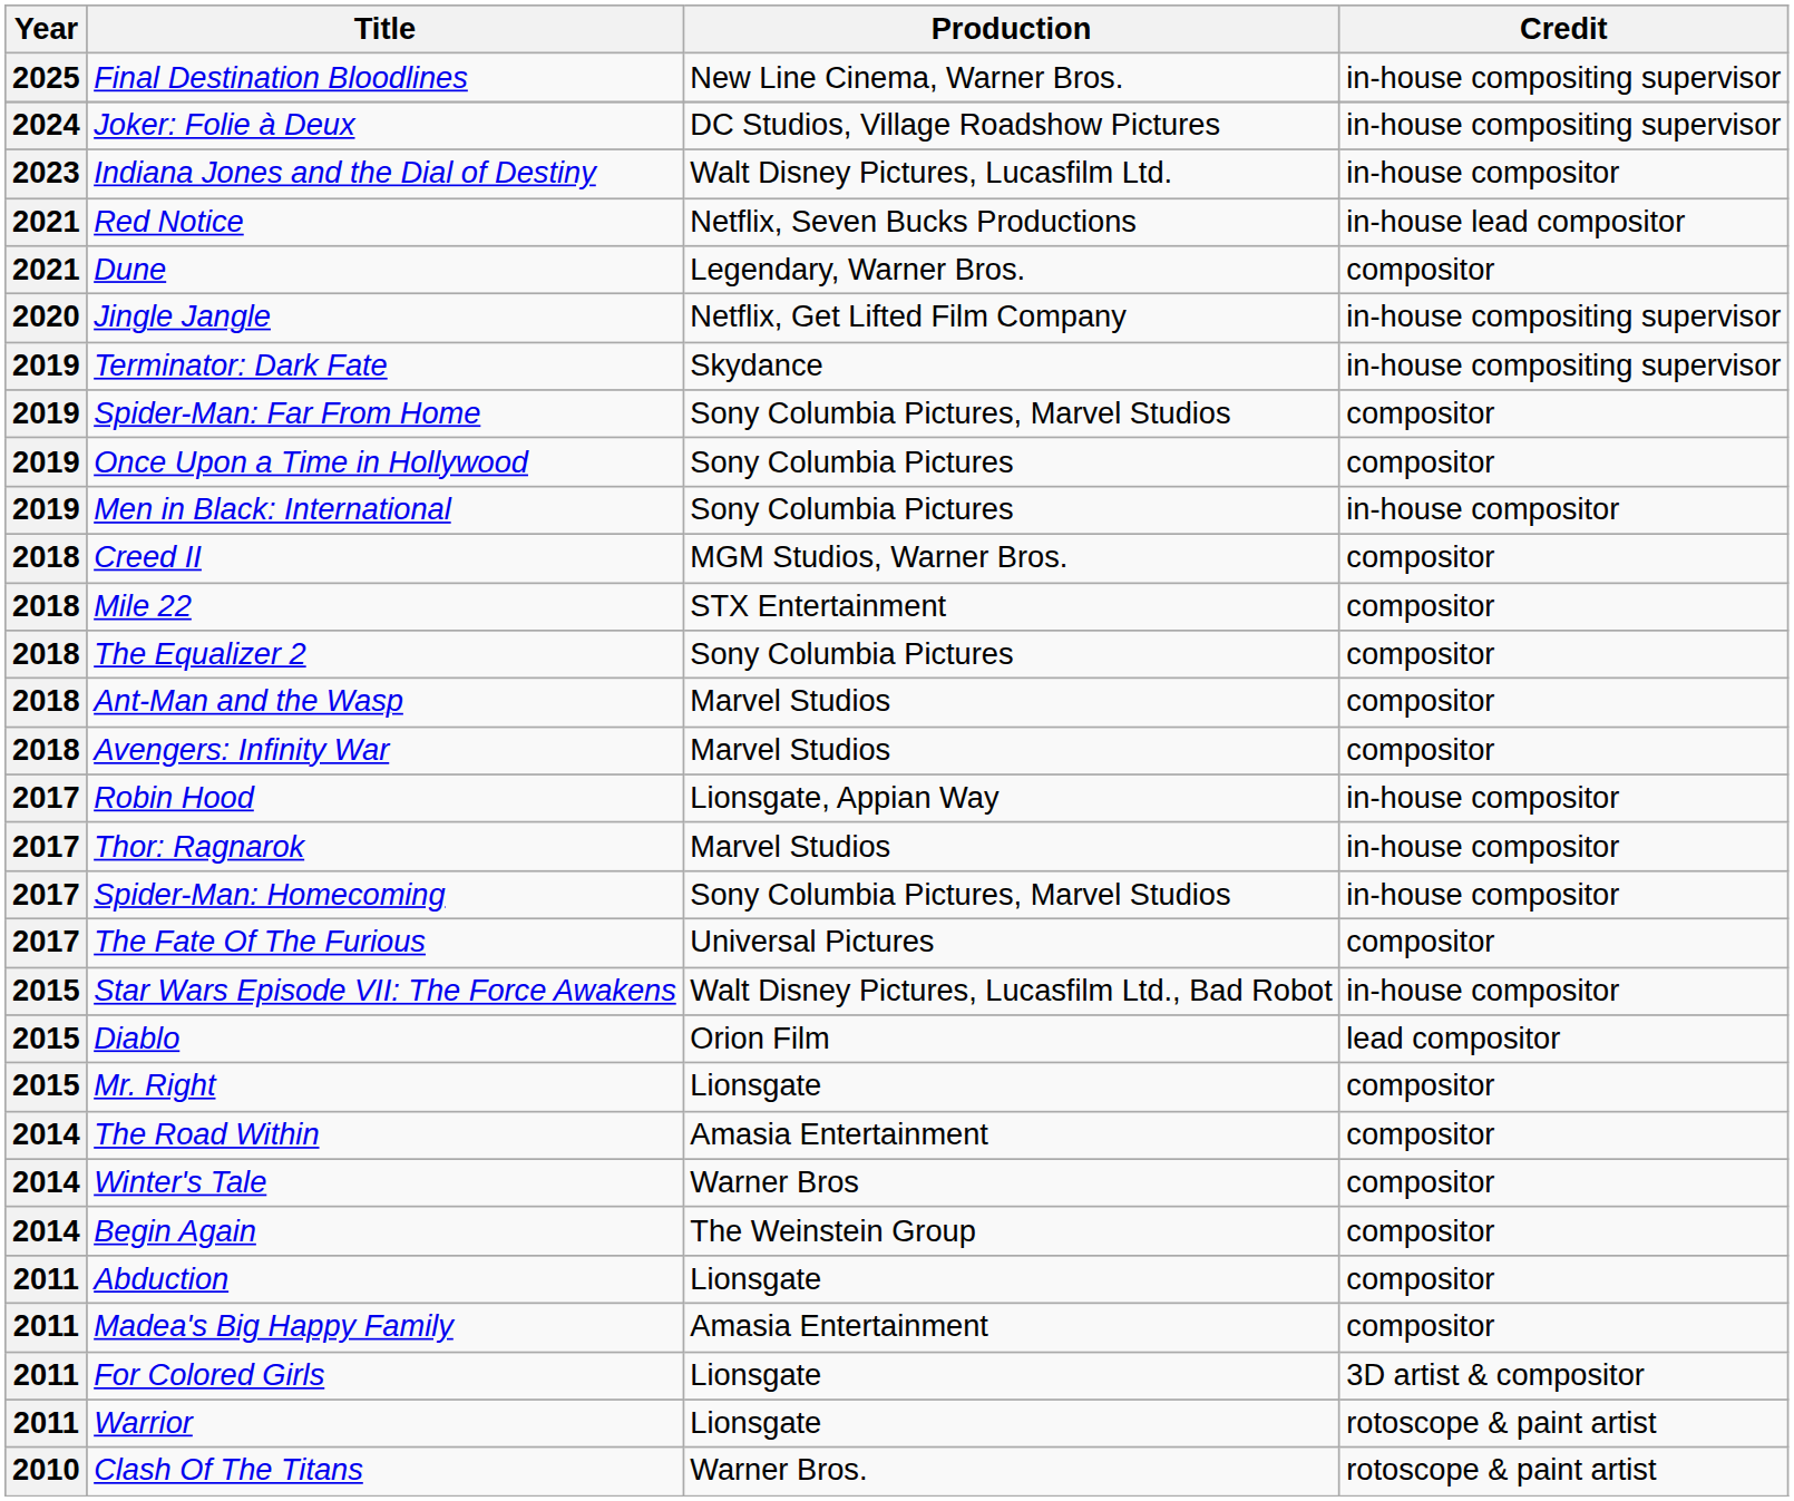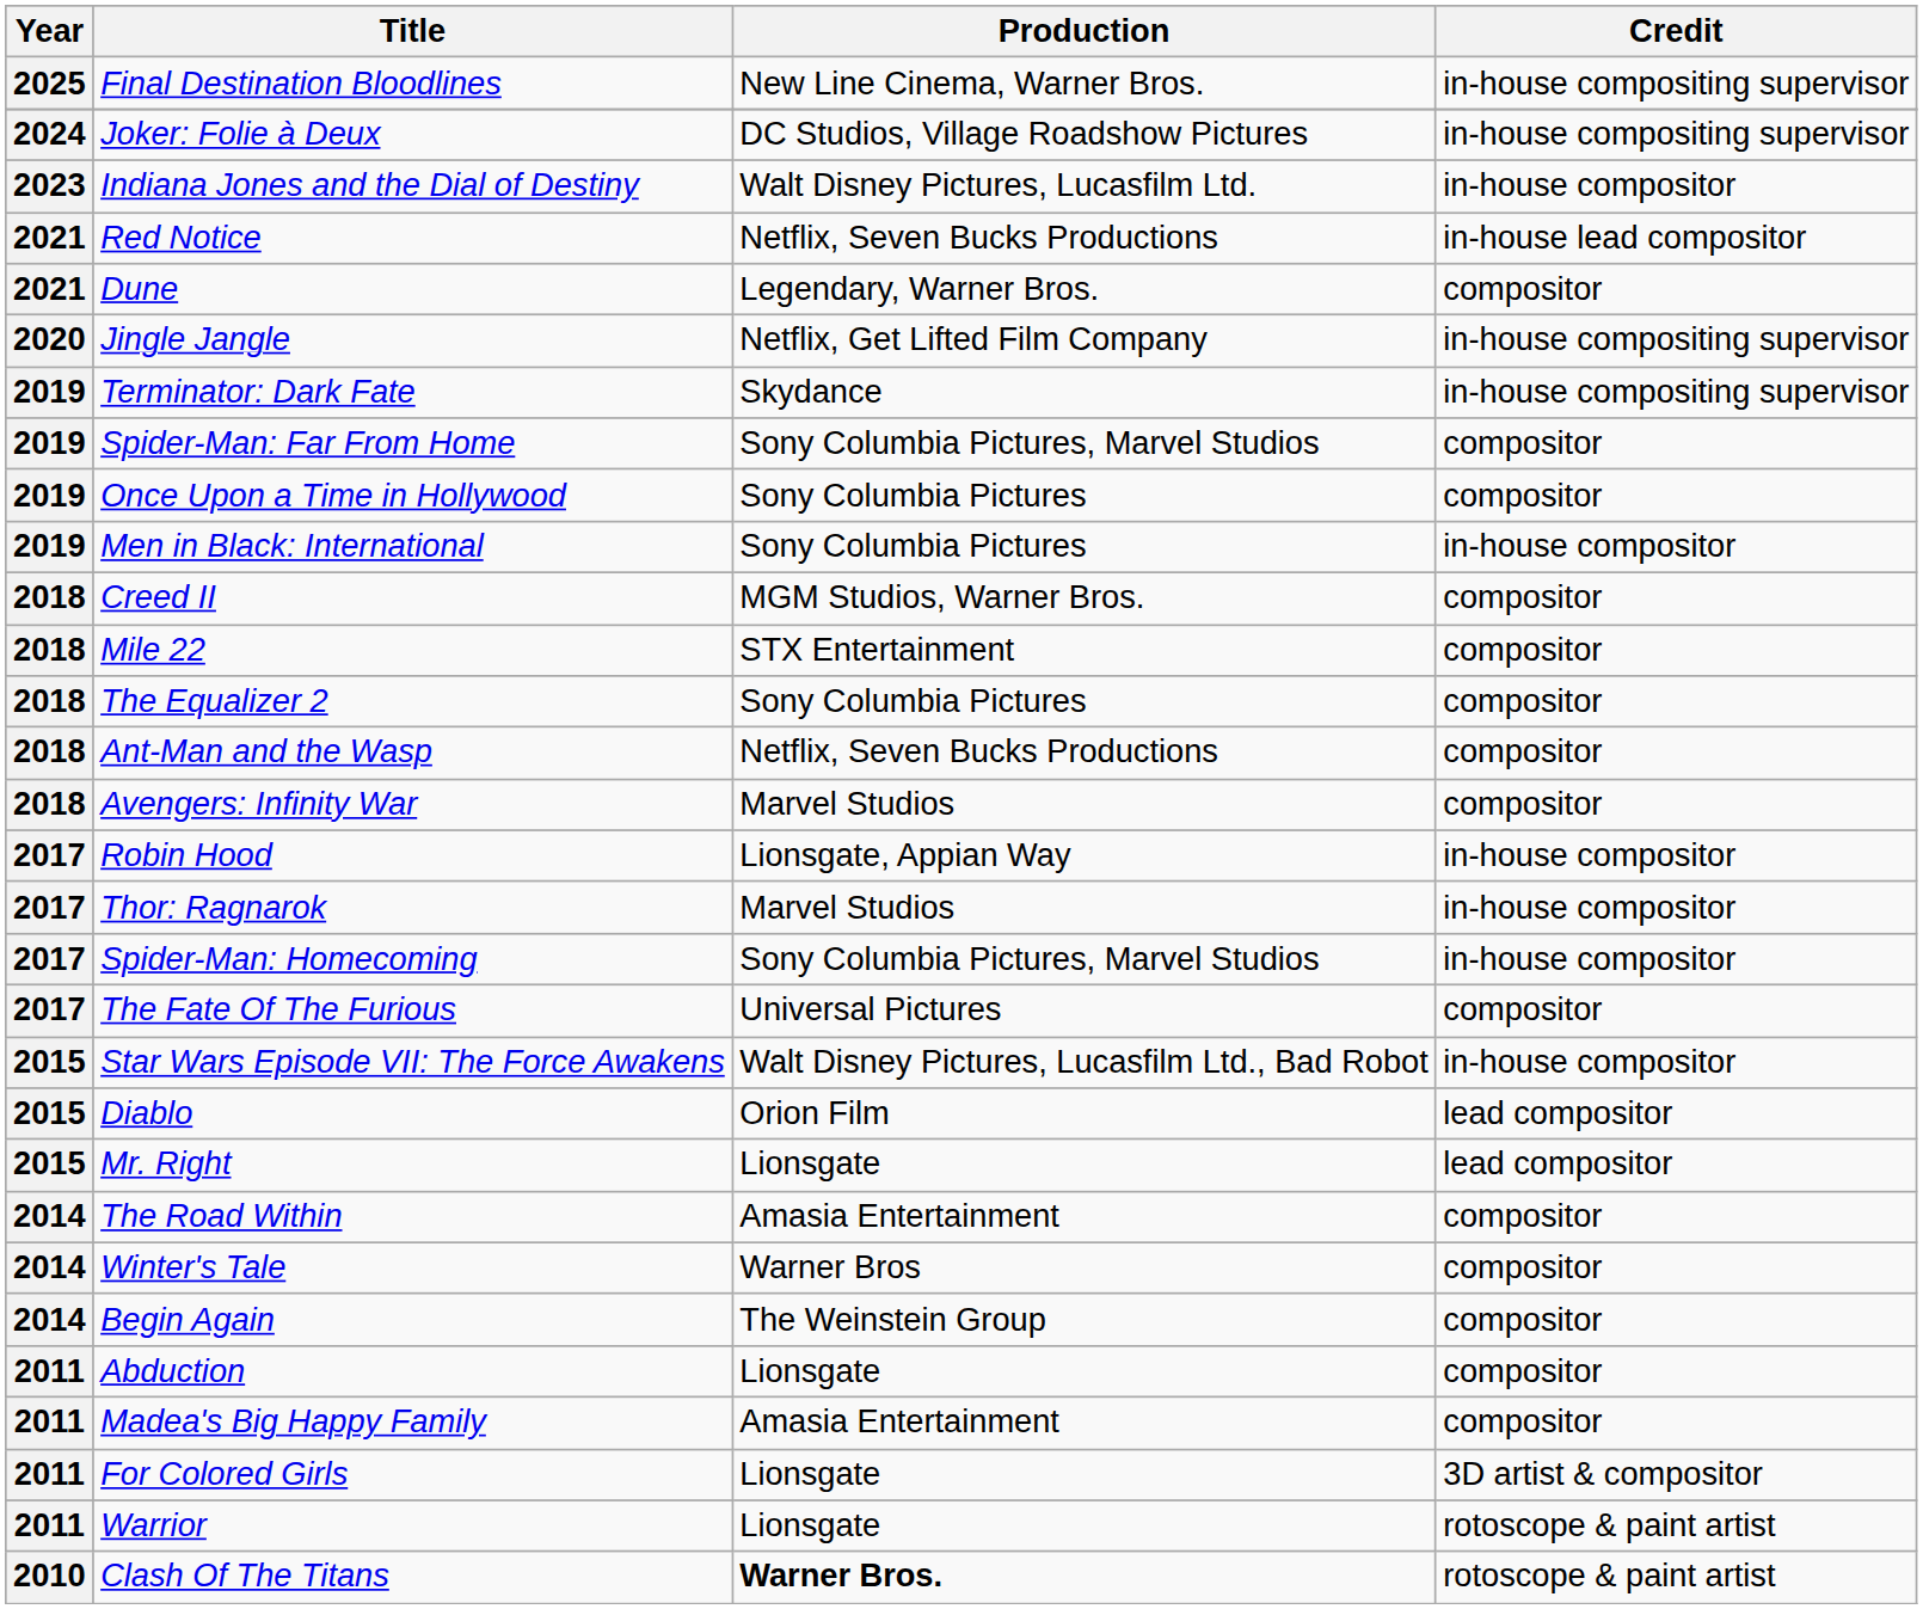Ant-Man and the Wasp | Production: Marvel Studios -> Netflix, Seven Bucks Productions
Mr. Right | Credit: compositor -> lead compositor
Clash Of The Titans | Production: normal -> bold
